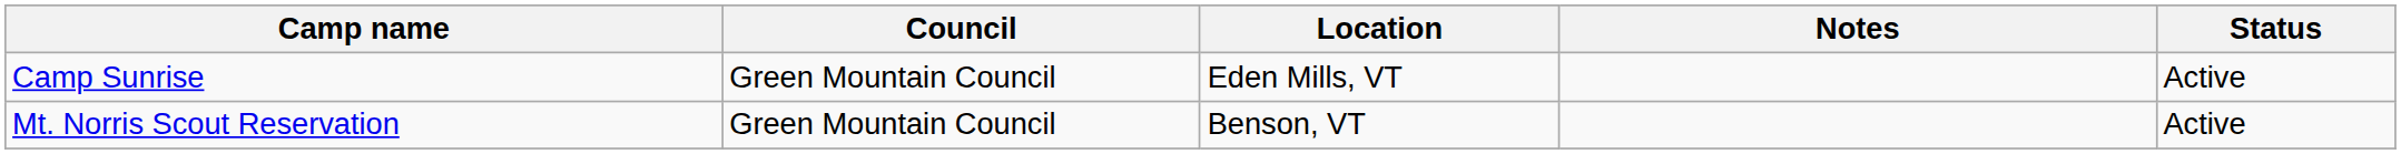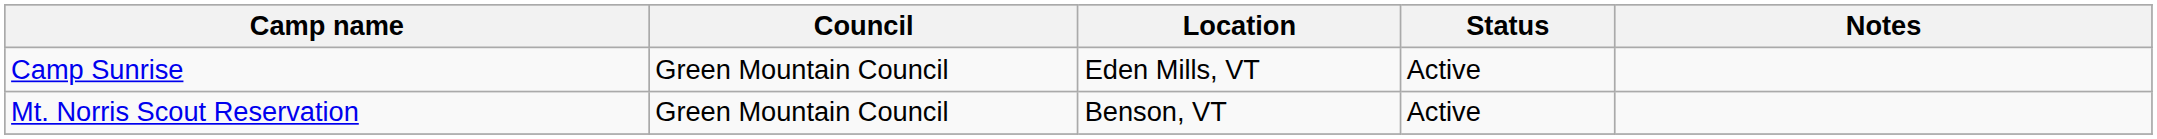columns swapped: Status <-> Notes
